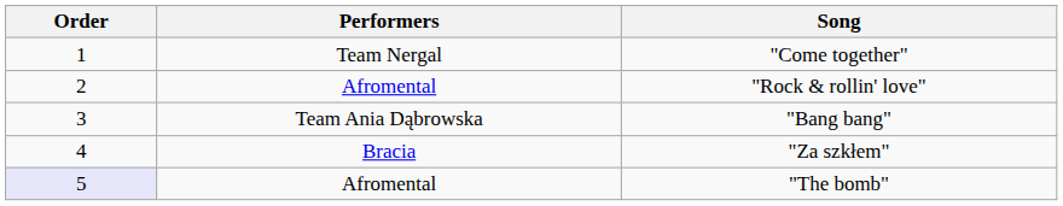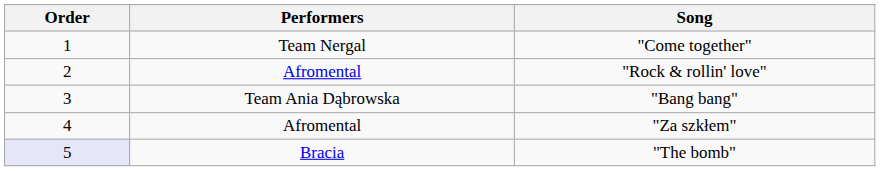"Za szkłem" | Performers: Bracia -> Afromental
"The bomb" | Performers: Afromental -> Bracia
